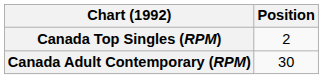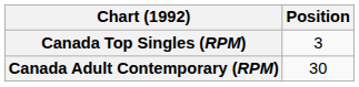Canada Top Singles (RPM) | Position: 2 -> 3
